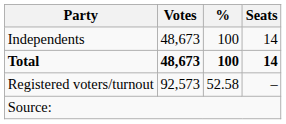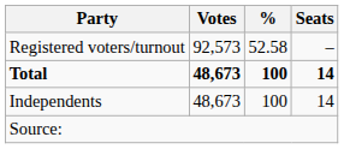rows swapped: Independents <-> Registered voters/turnout
